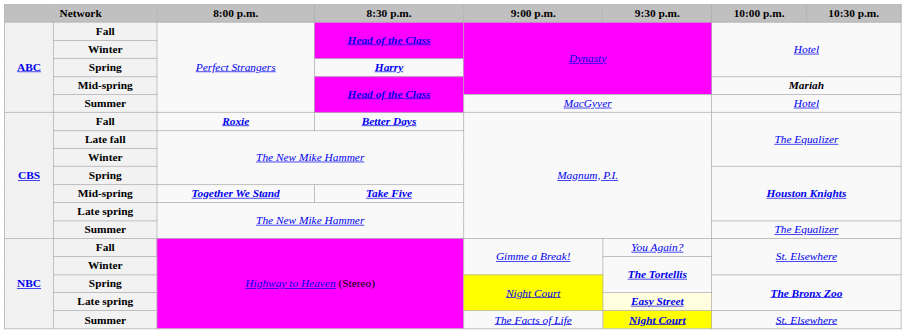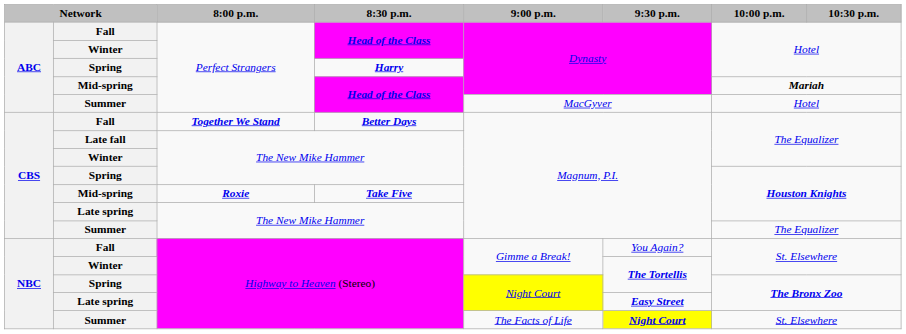Fall / Better Days | 8:00 p.m.: Roxie -> Together We Stand
Mid-spring / Take Five | 8:00 p.m.: Together We Stand -> Roxie
Late spring / Highway to Heaven (Stereo) | 9:30 p.m.: lightyellow background -> no background
